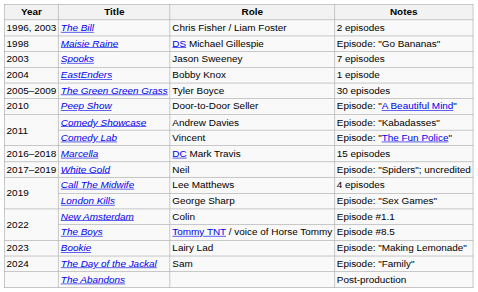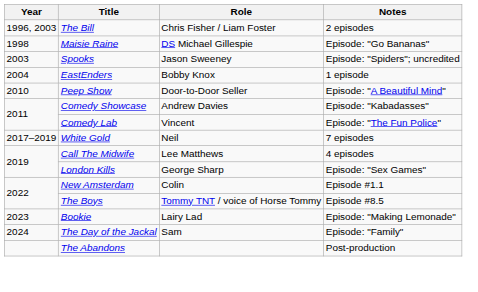Spooks | Notes: 7 episodes -> Episode: "Spiders"; uncredited
- row: 2005–2009 | The Green Green Grass | Tyler Boyce | 30 episodes
- row: 2016–2018 | Marcella | DC Mark Travis | 15 episodes
White Gold | Notes: Episode: "Spiders"; uncredited -> 7 episodes
